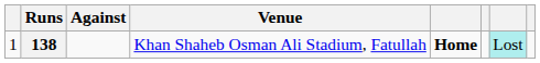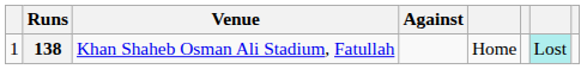columns swapped: Against <-> Venue
138 | column 5: bold -> normal
